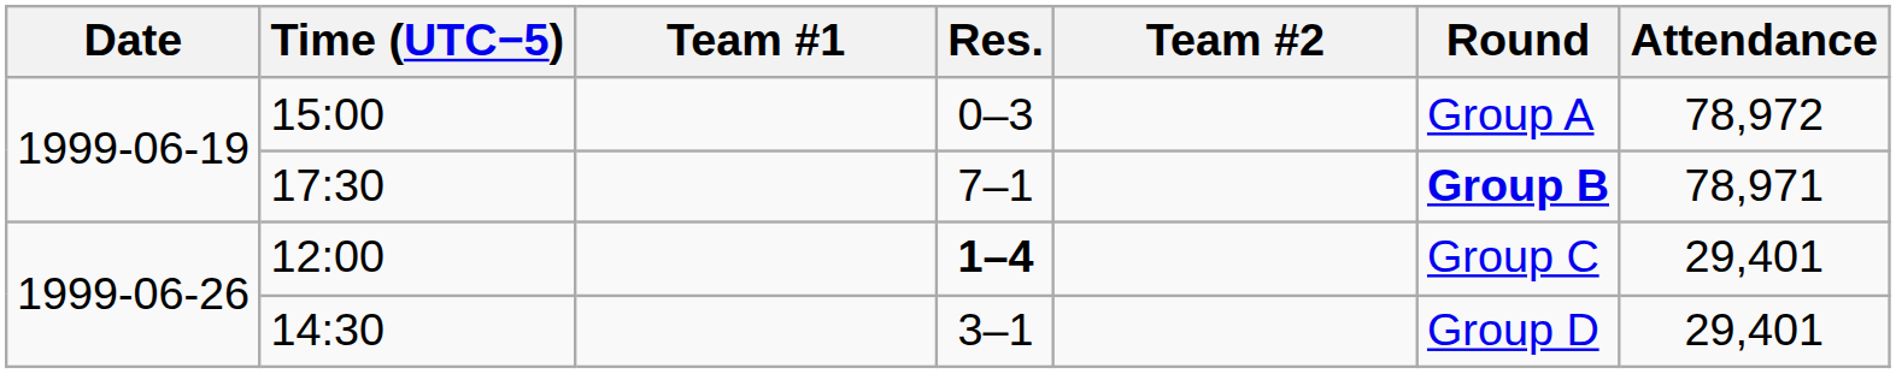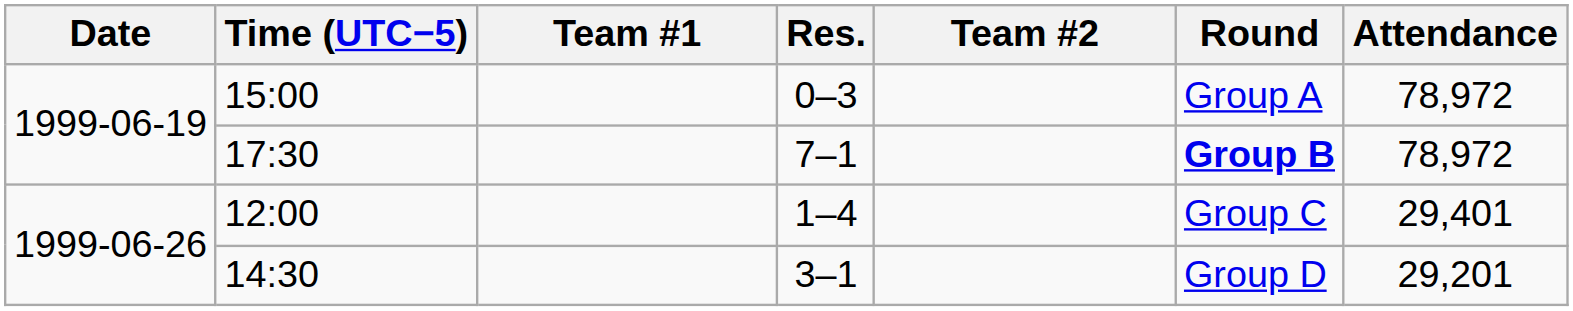17:30 | Attendance: 78,971 -> 78,972
12:00 | Res.: bold -> normal
14:30 | Attendance: 29,401 -> 29,201
